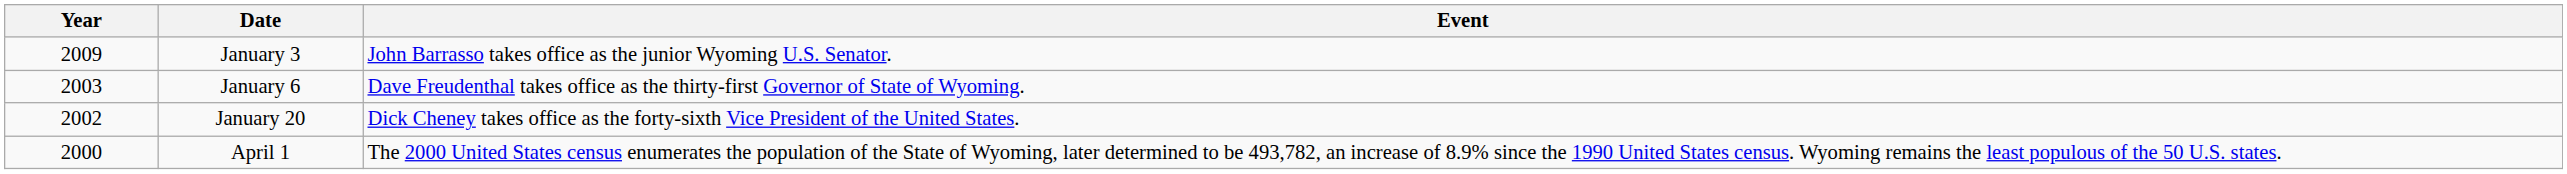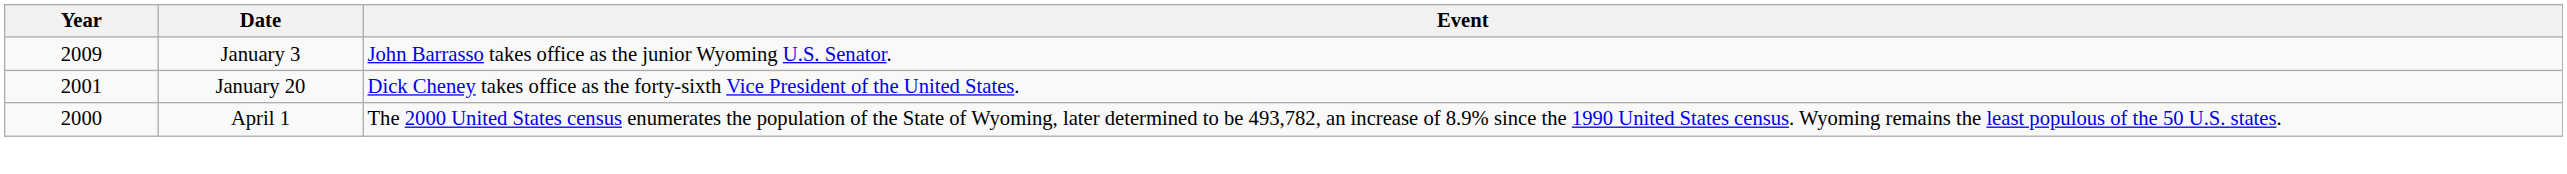- row: 2003 | January 6 | Dave Freudenthal takes office as the thirty-first Governor of State of Wyoming.
January 20 | Year: 2002 -> 2001
